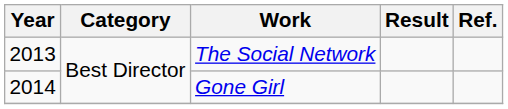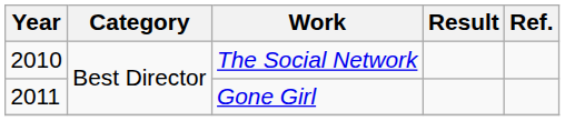The Social Network | Year: 2013 -> 2010
Gone Girl | Year: 2014 -> 2011
